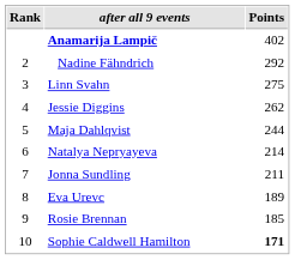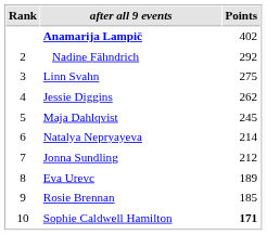Maja Dahlqvist | Points: 244 -> 245
Jonna Sundling | Points: 211 -> 212
